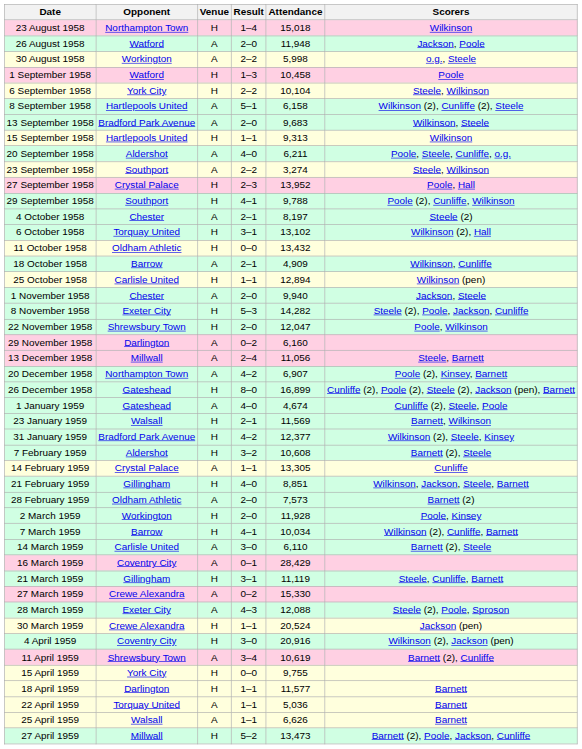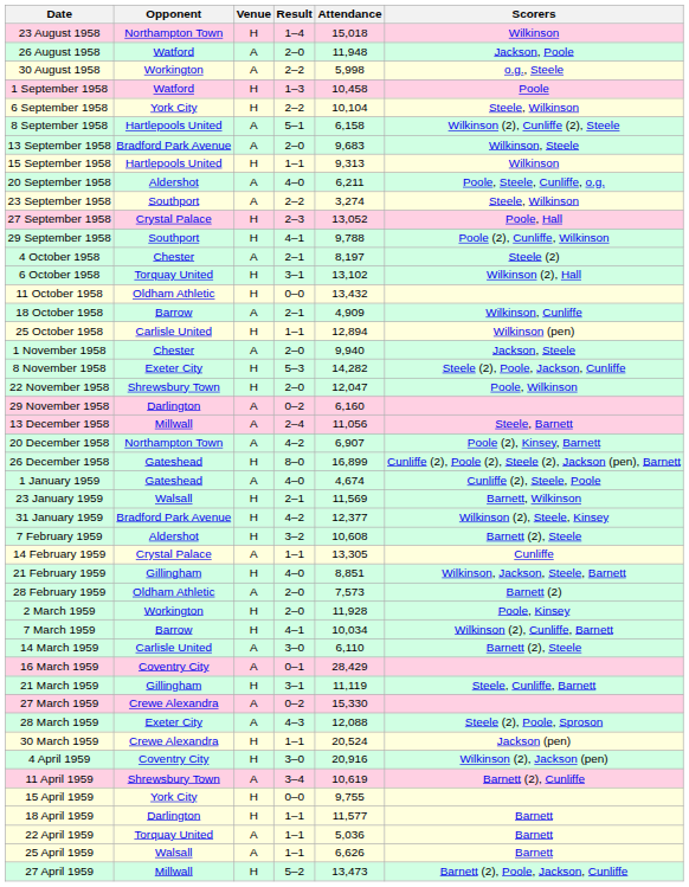27 September 1958 | Attendance: 13,952 -> 13,052
